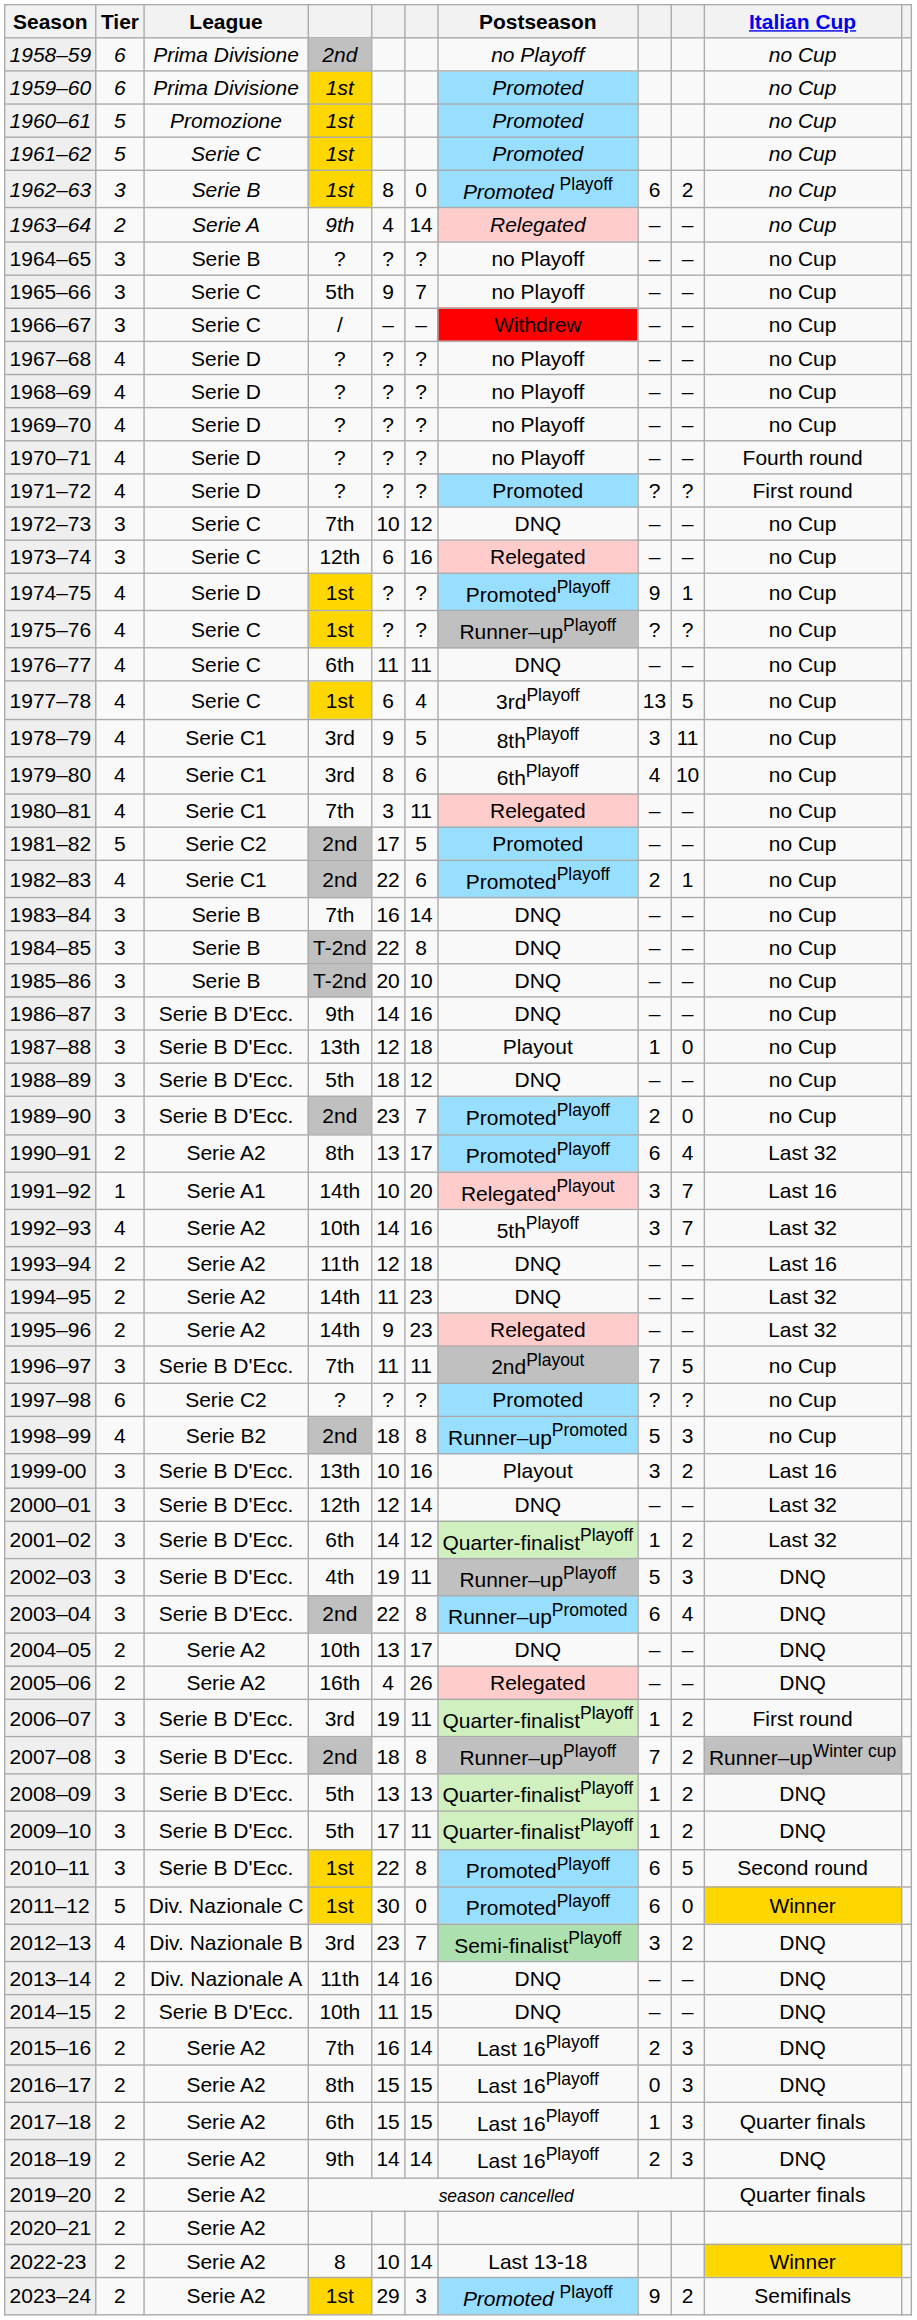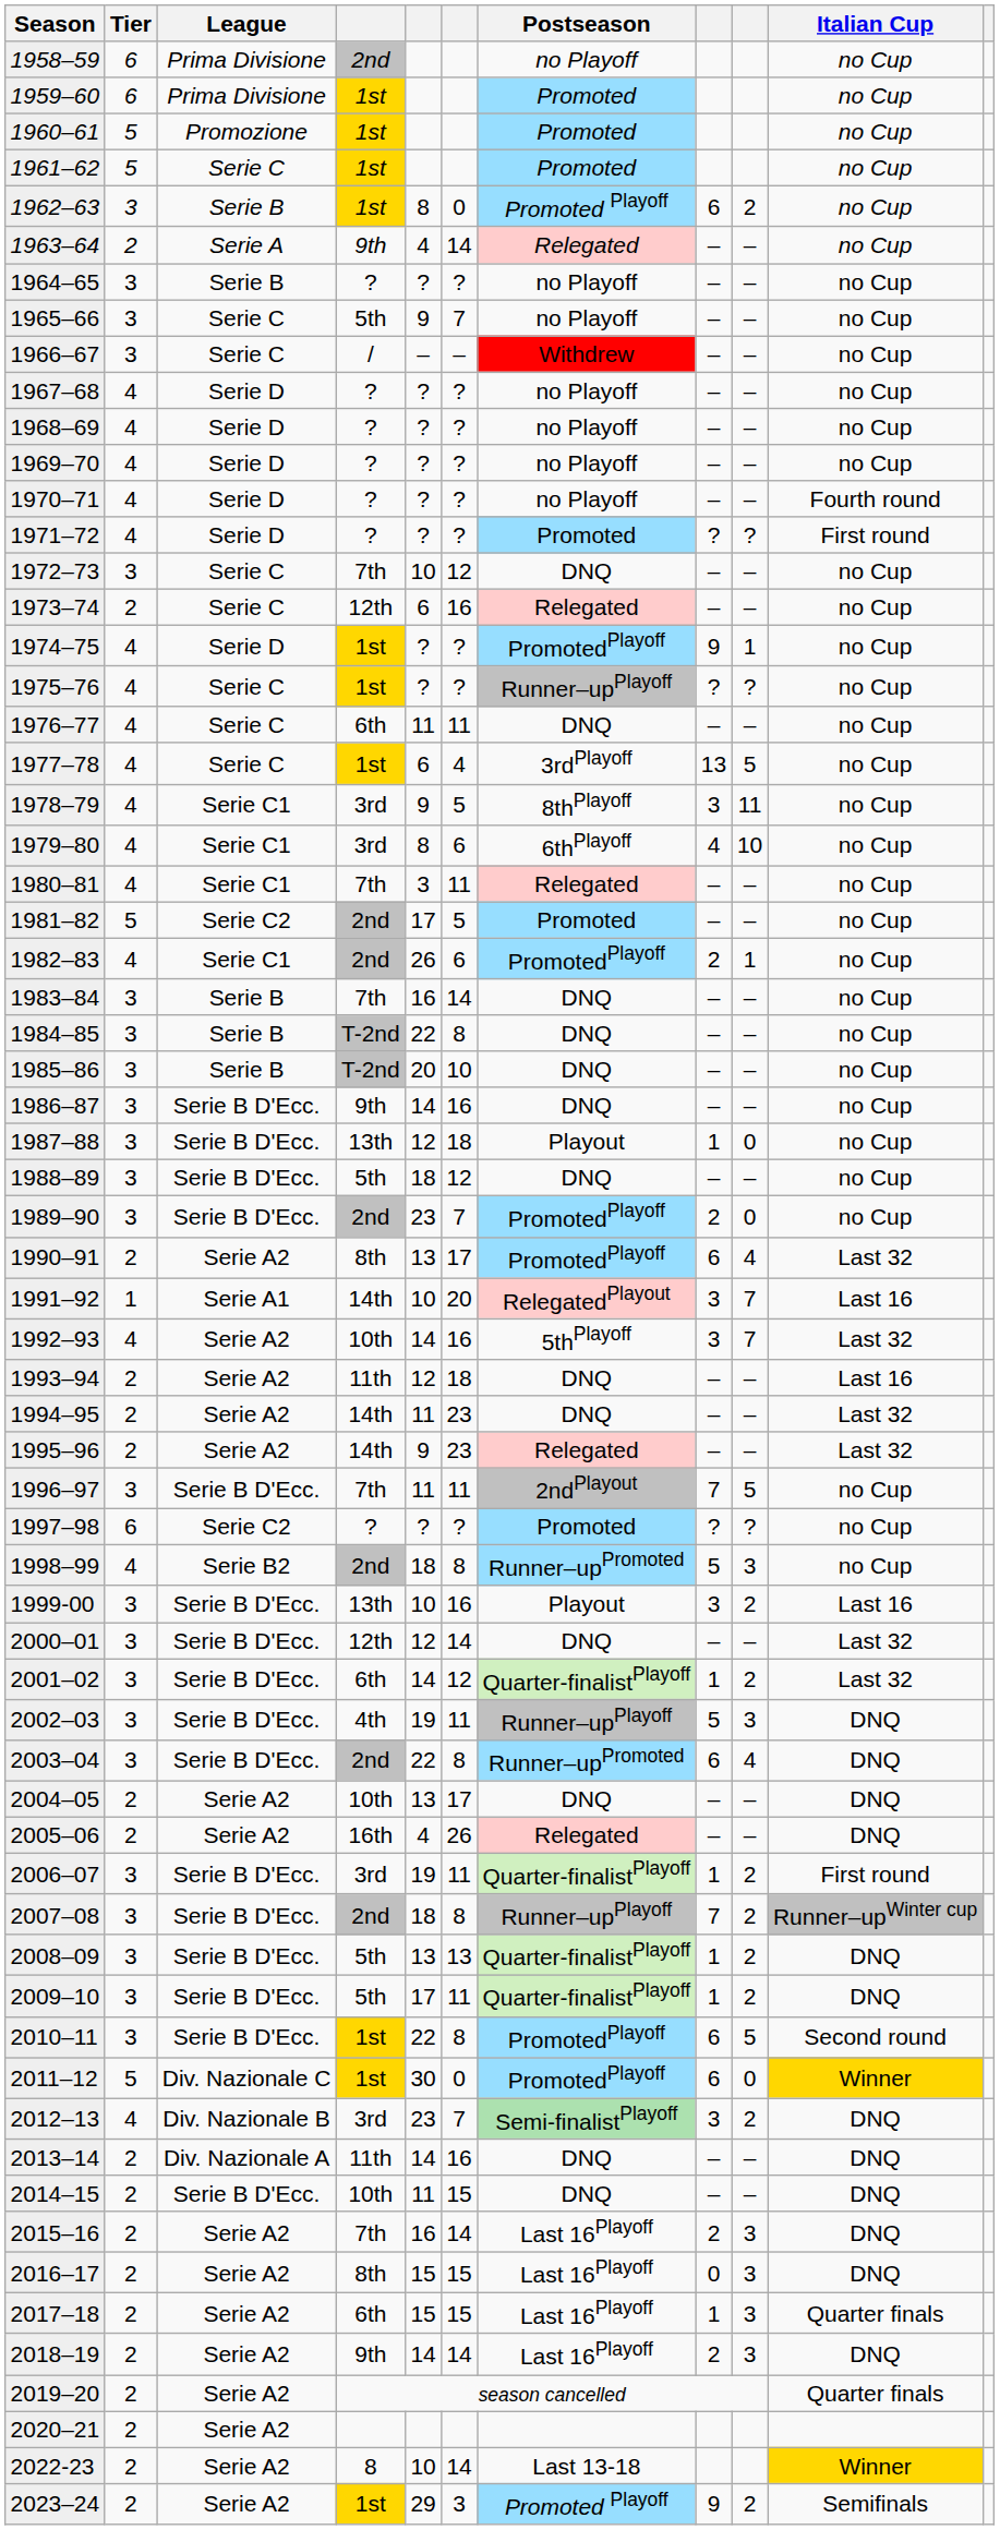1973–74 | Tier: 3 -> 2
1982–83 | column 5: 22 -> 26
